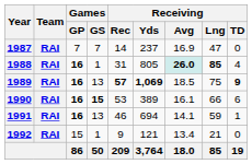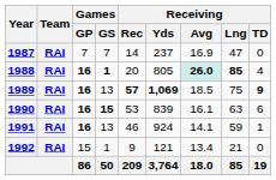1988 | Games / GS: normal -> bold
1988 | Receiving / Rec: 31 -> 20
1990 | Receiving / Yds: 389 -> 839
1990 | Receiving / Lng: 66 -> 63
1991 | Receiving / Yds: 694 -> 924
